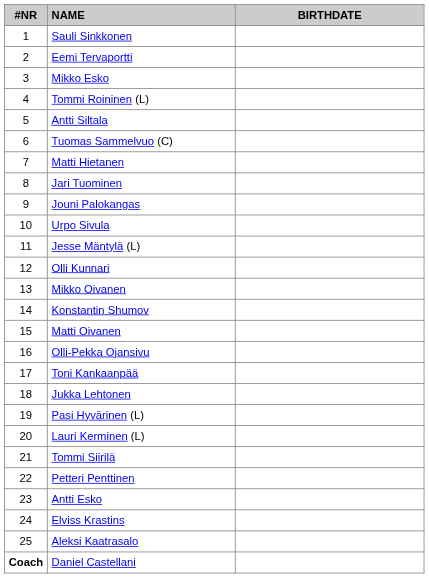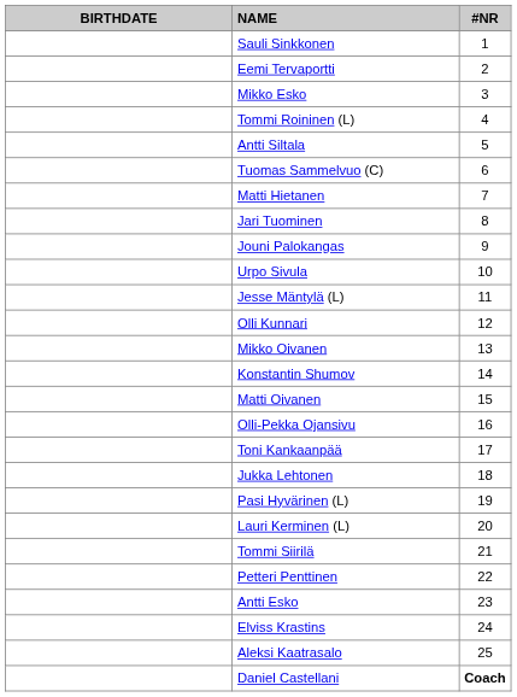columns swapped: #NR <-> BIRTHDATE
